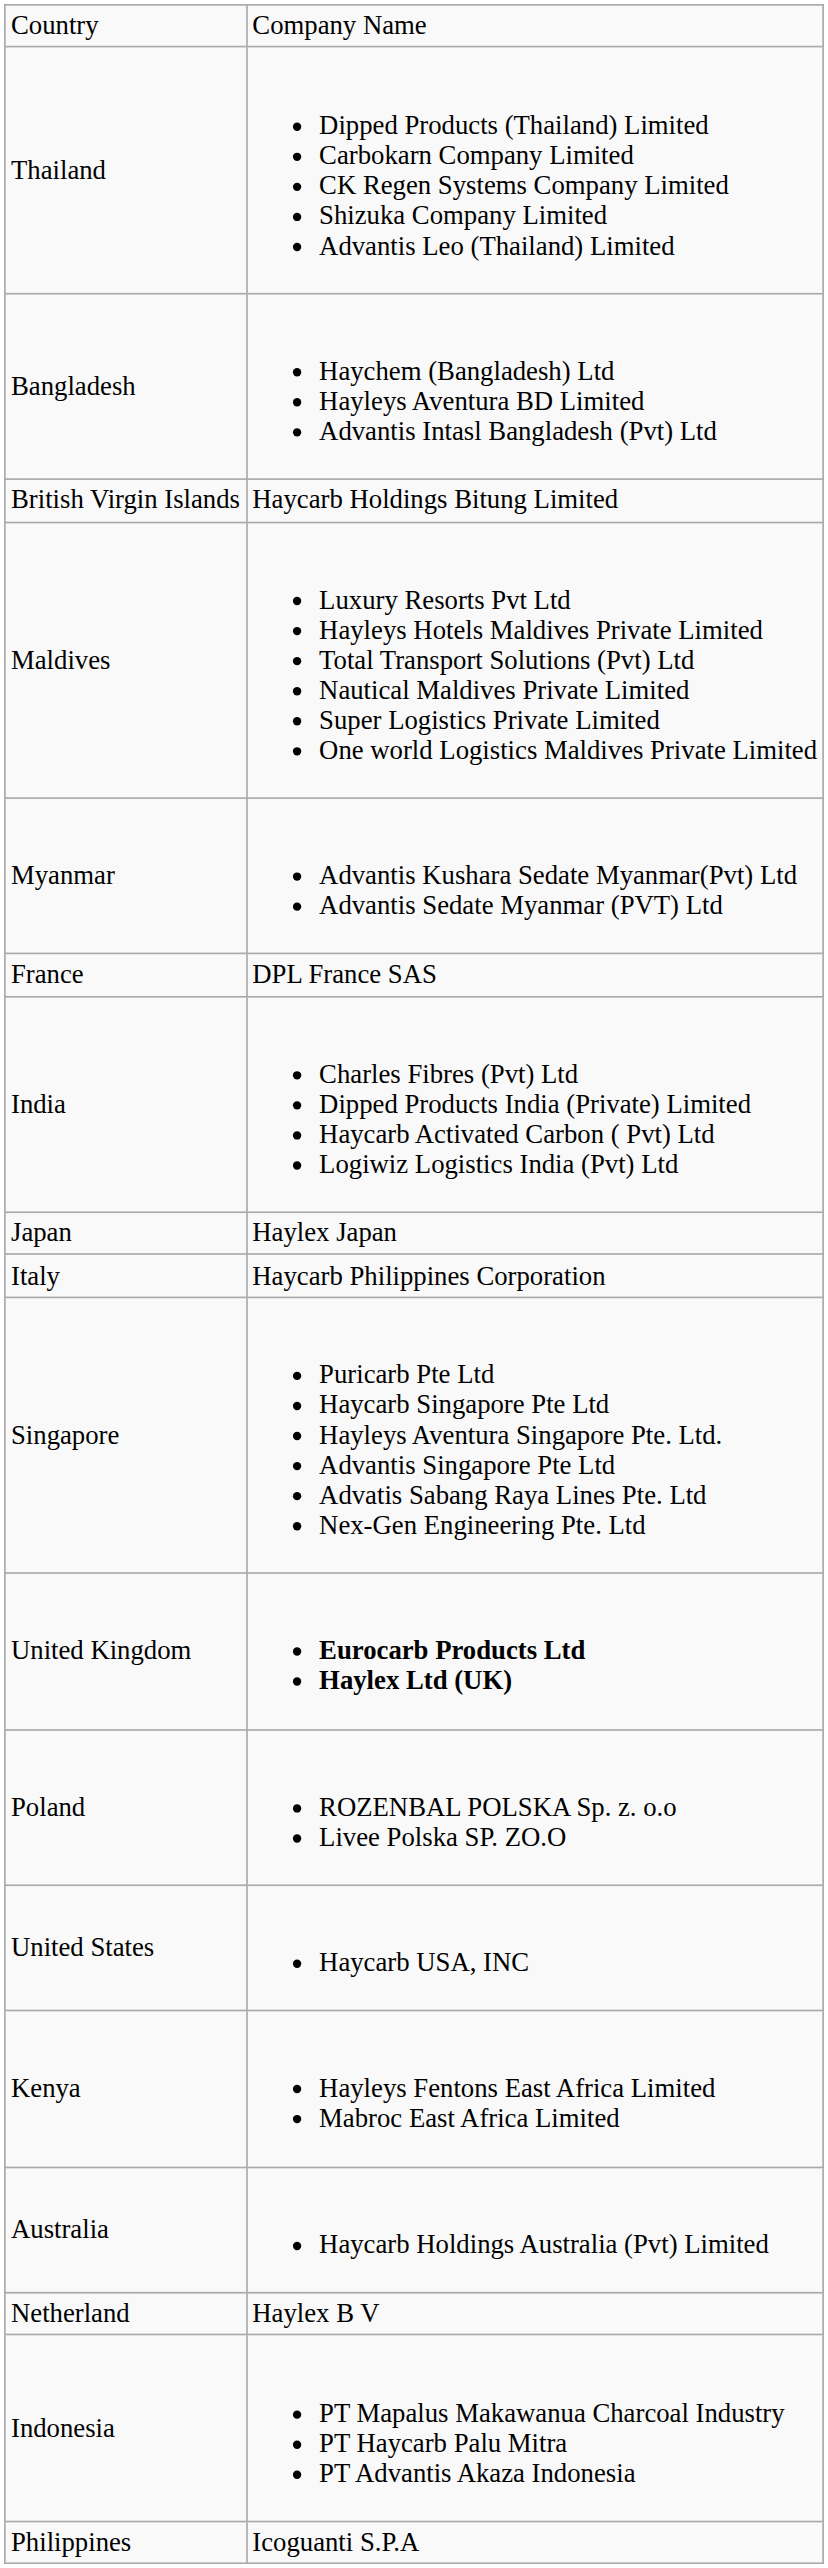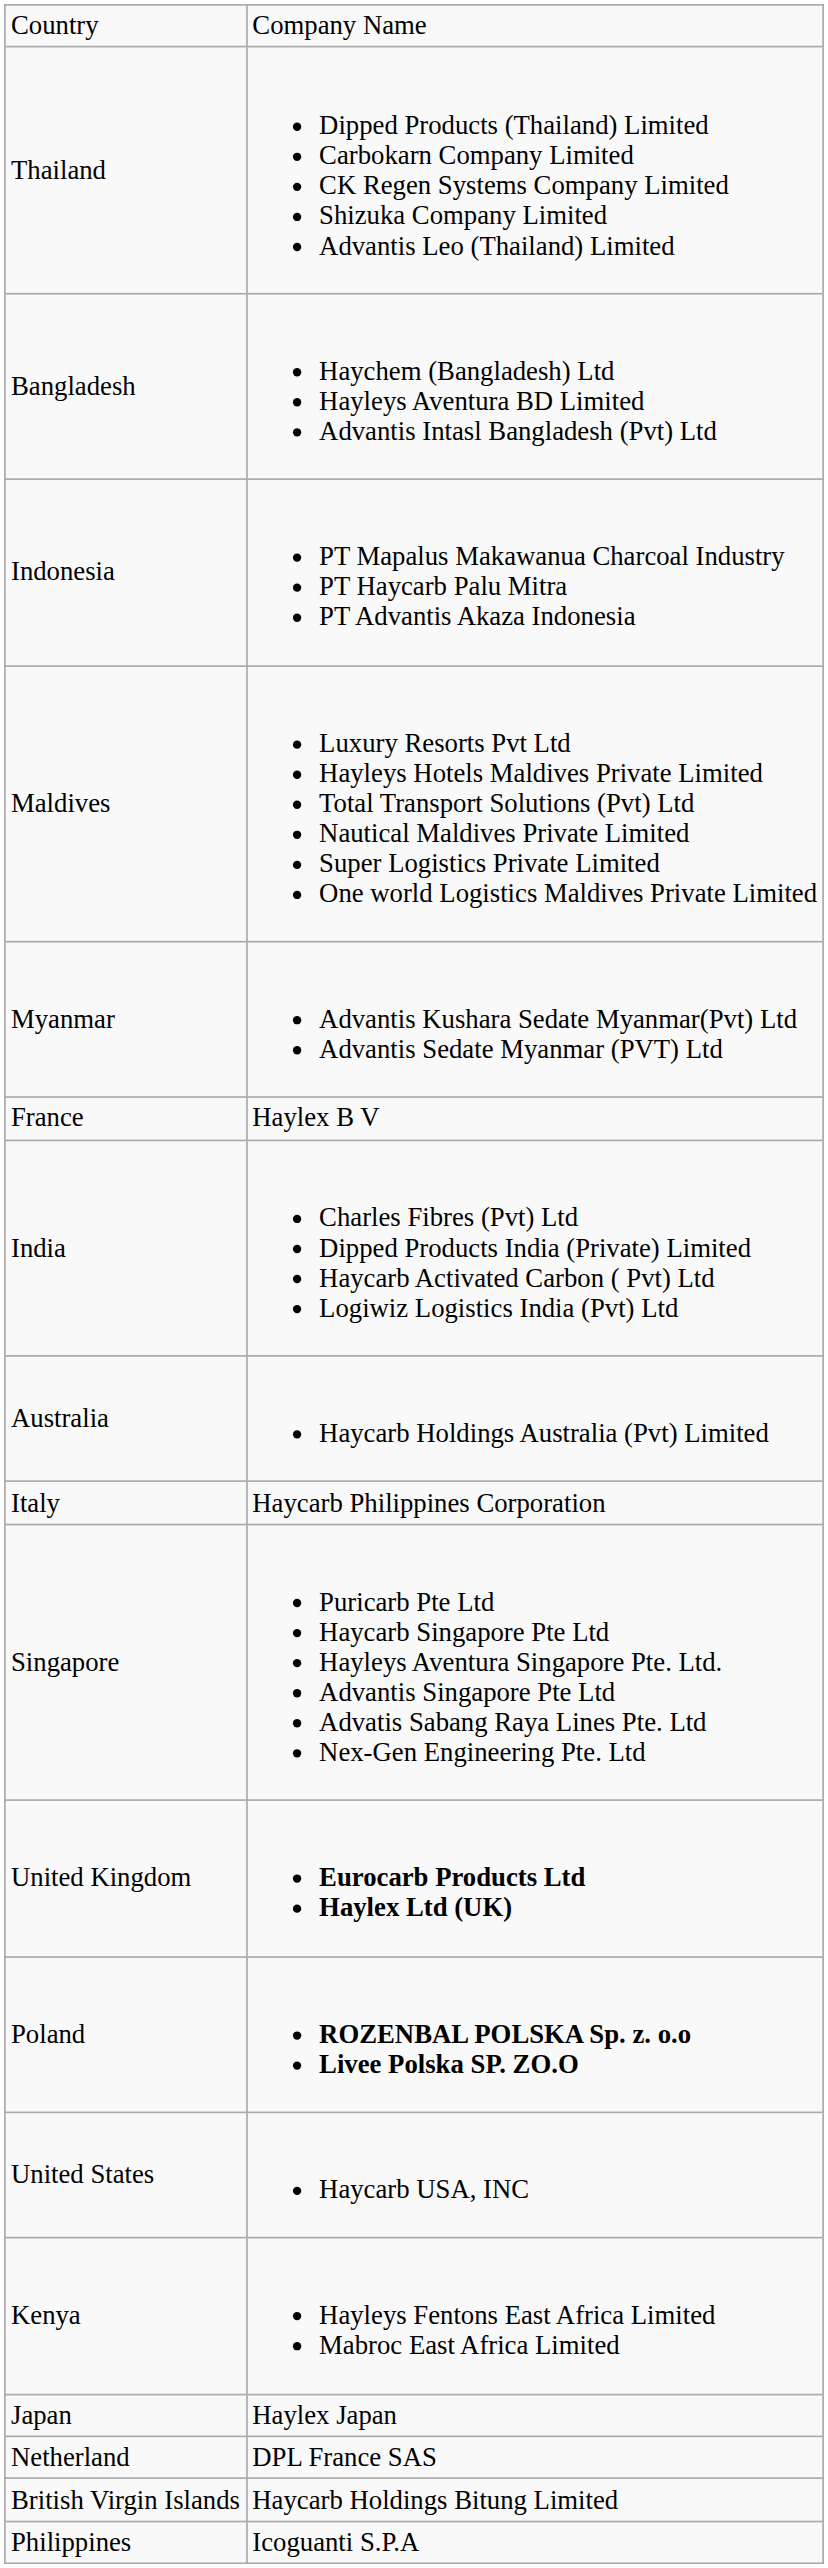rows swapped: Indonesia <-> British Virgin Islands
France | column 2: DPL France SAS -> Haylex B V
rows swapped: Australia <-> Japan
Poland | column 2: normal -> bold
Netherland | column 2: Haylex B V -> DPL France SAS
